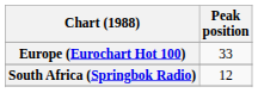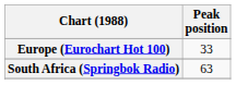South Africa (Springbok Radio) | Peak position: 12 -> 63
